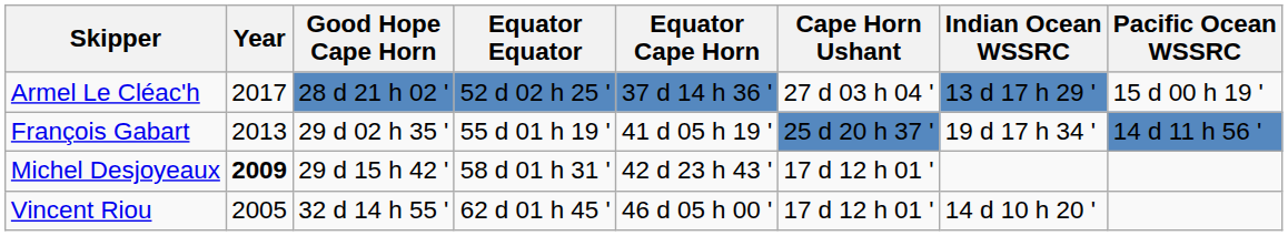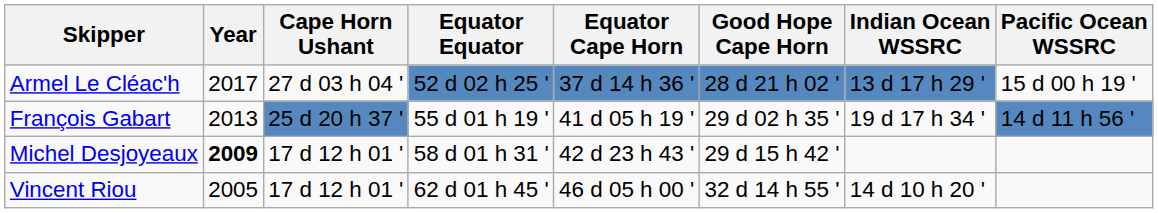columns swapped: Good Hope Cape Horn <-> Cape Horn Ushant
